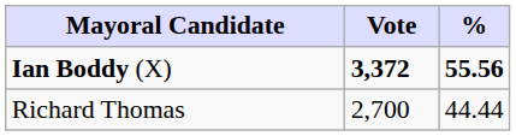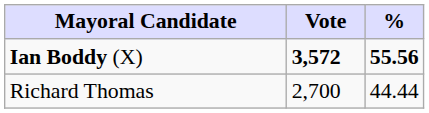Ian Boddy (X) | Vote: 3,372 -> 3,572
